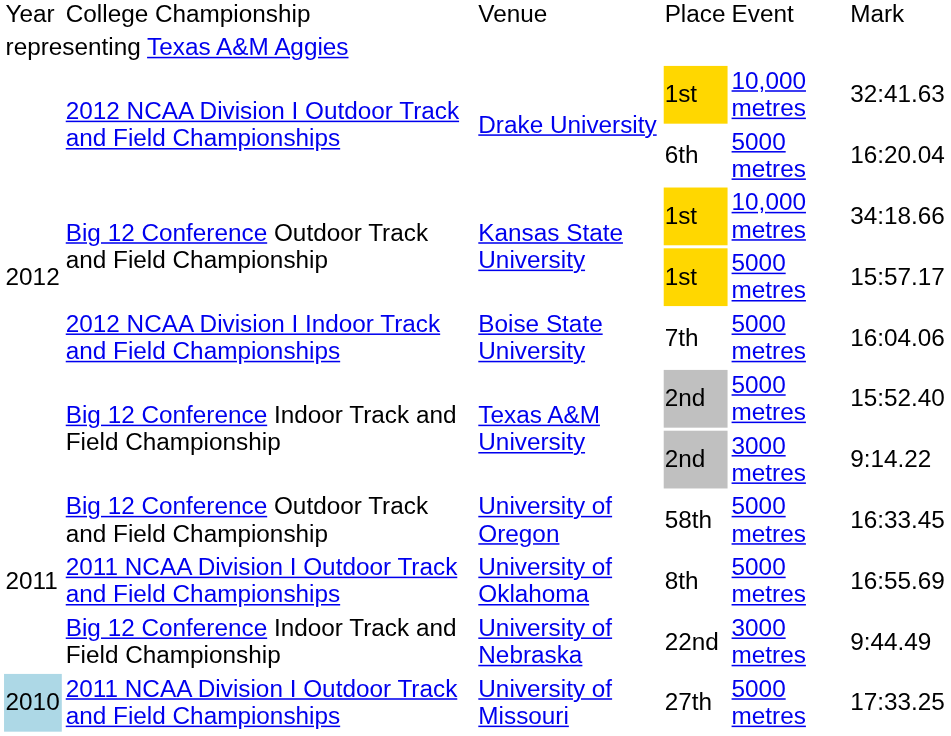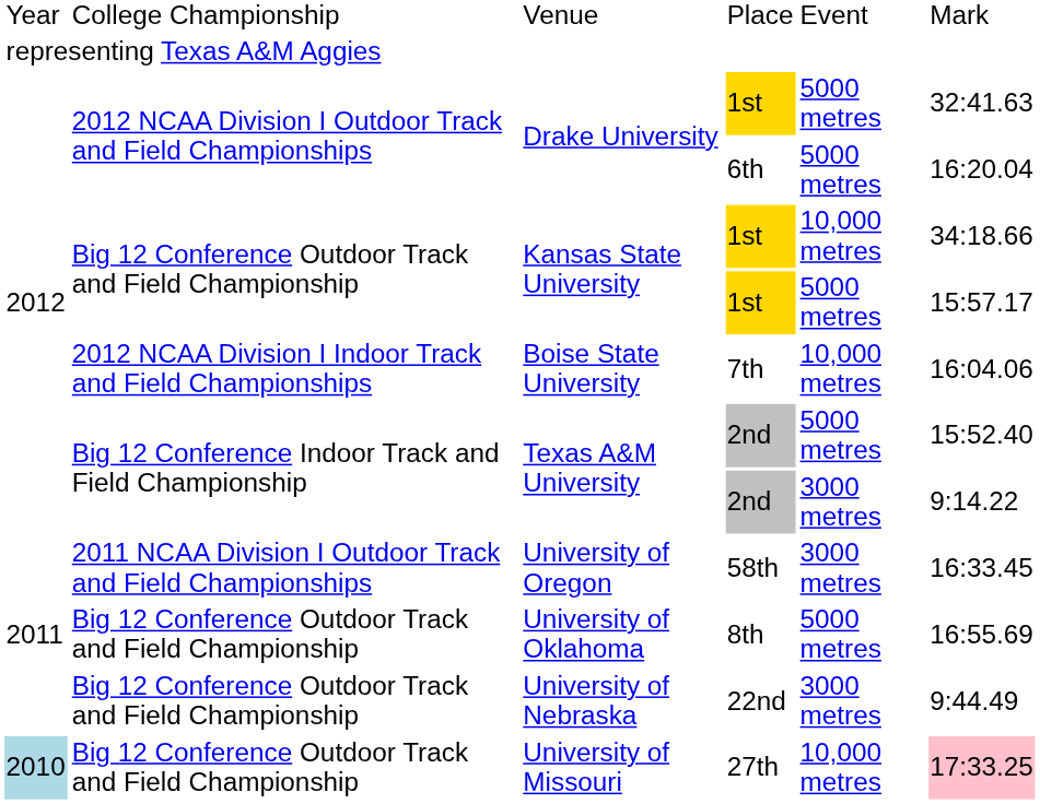Drake University / 1st | column 5: 10,000 metres -> 5000 metres
Boise State University | column 5: 5000 metres -> 10,000 metres
University of Oregon | column 2: Big 12 Conference Outdoor Track and Field Championship -> 2011 NCAA Division I Outdoor Track and Field Championships
University of Oregon | column 5: 5000 metres -> 3000 metres
University of Oklahoma | column 2: 2011 NCAA Division I Outdoor Track and Field Championships -> Big 12 Conference Outdoor Track and Field Championship
University of Nebraska | column 2: Big 12 Conference Indoor Track and Field Championship -> Big 12 Conference Outdoor Track and Field Championship
University of Missouri | column 2: 2011 NCAA Division I Outdoor Track and Field Championships -> Big 12 Conference Outdoor Track and Field Championship
University of Missouri | column 5: 5000 metres -> 10,000 metres
University of Missouri | column 6: no background -> pink background
